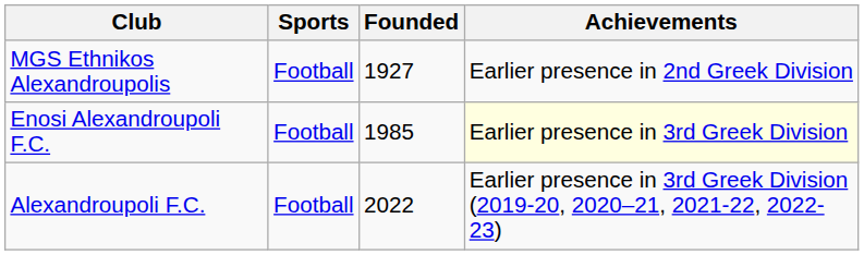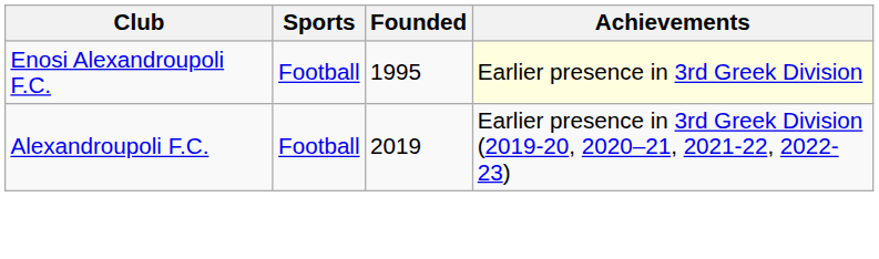- row: MGS Ethnikos Alexandroupolis | Football | 1927 | Earlier presence in 2nd Greek Division
Enosi Alexandroupoli F.C. | Founded: 1985 -> 1995
Alexandroupoli F.C. | Founded: 2022 -> 2019
